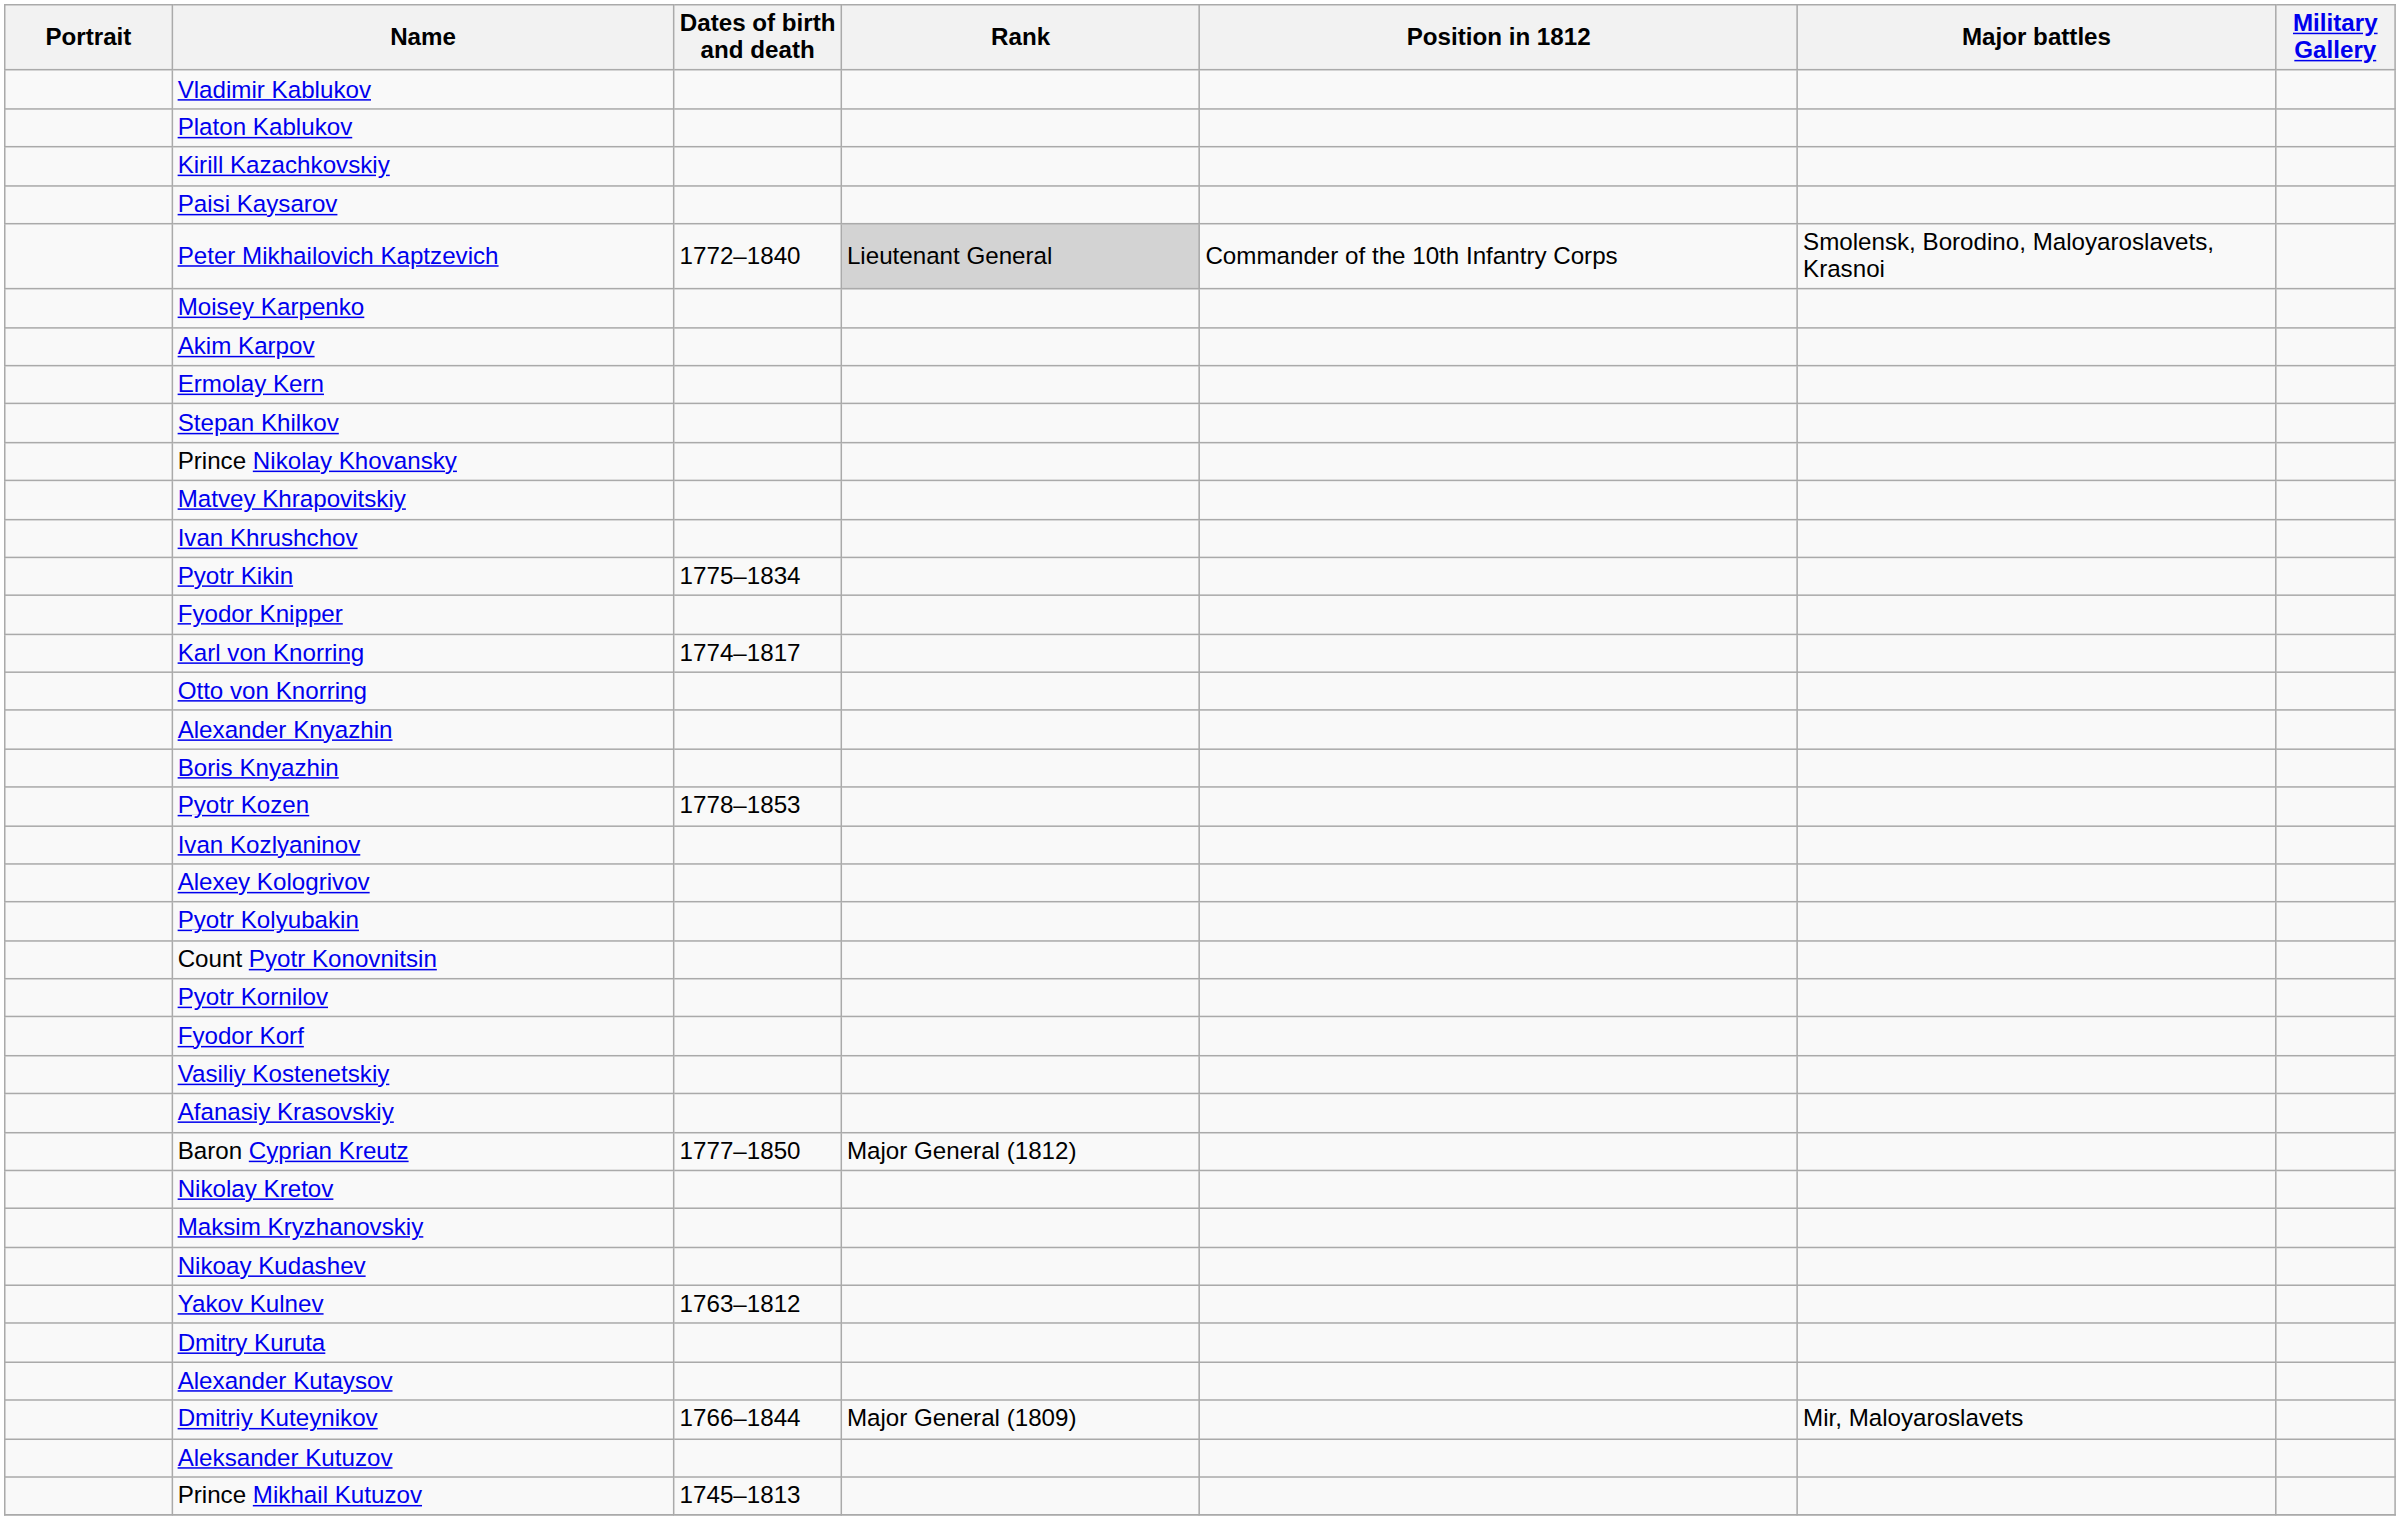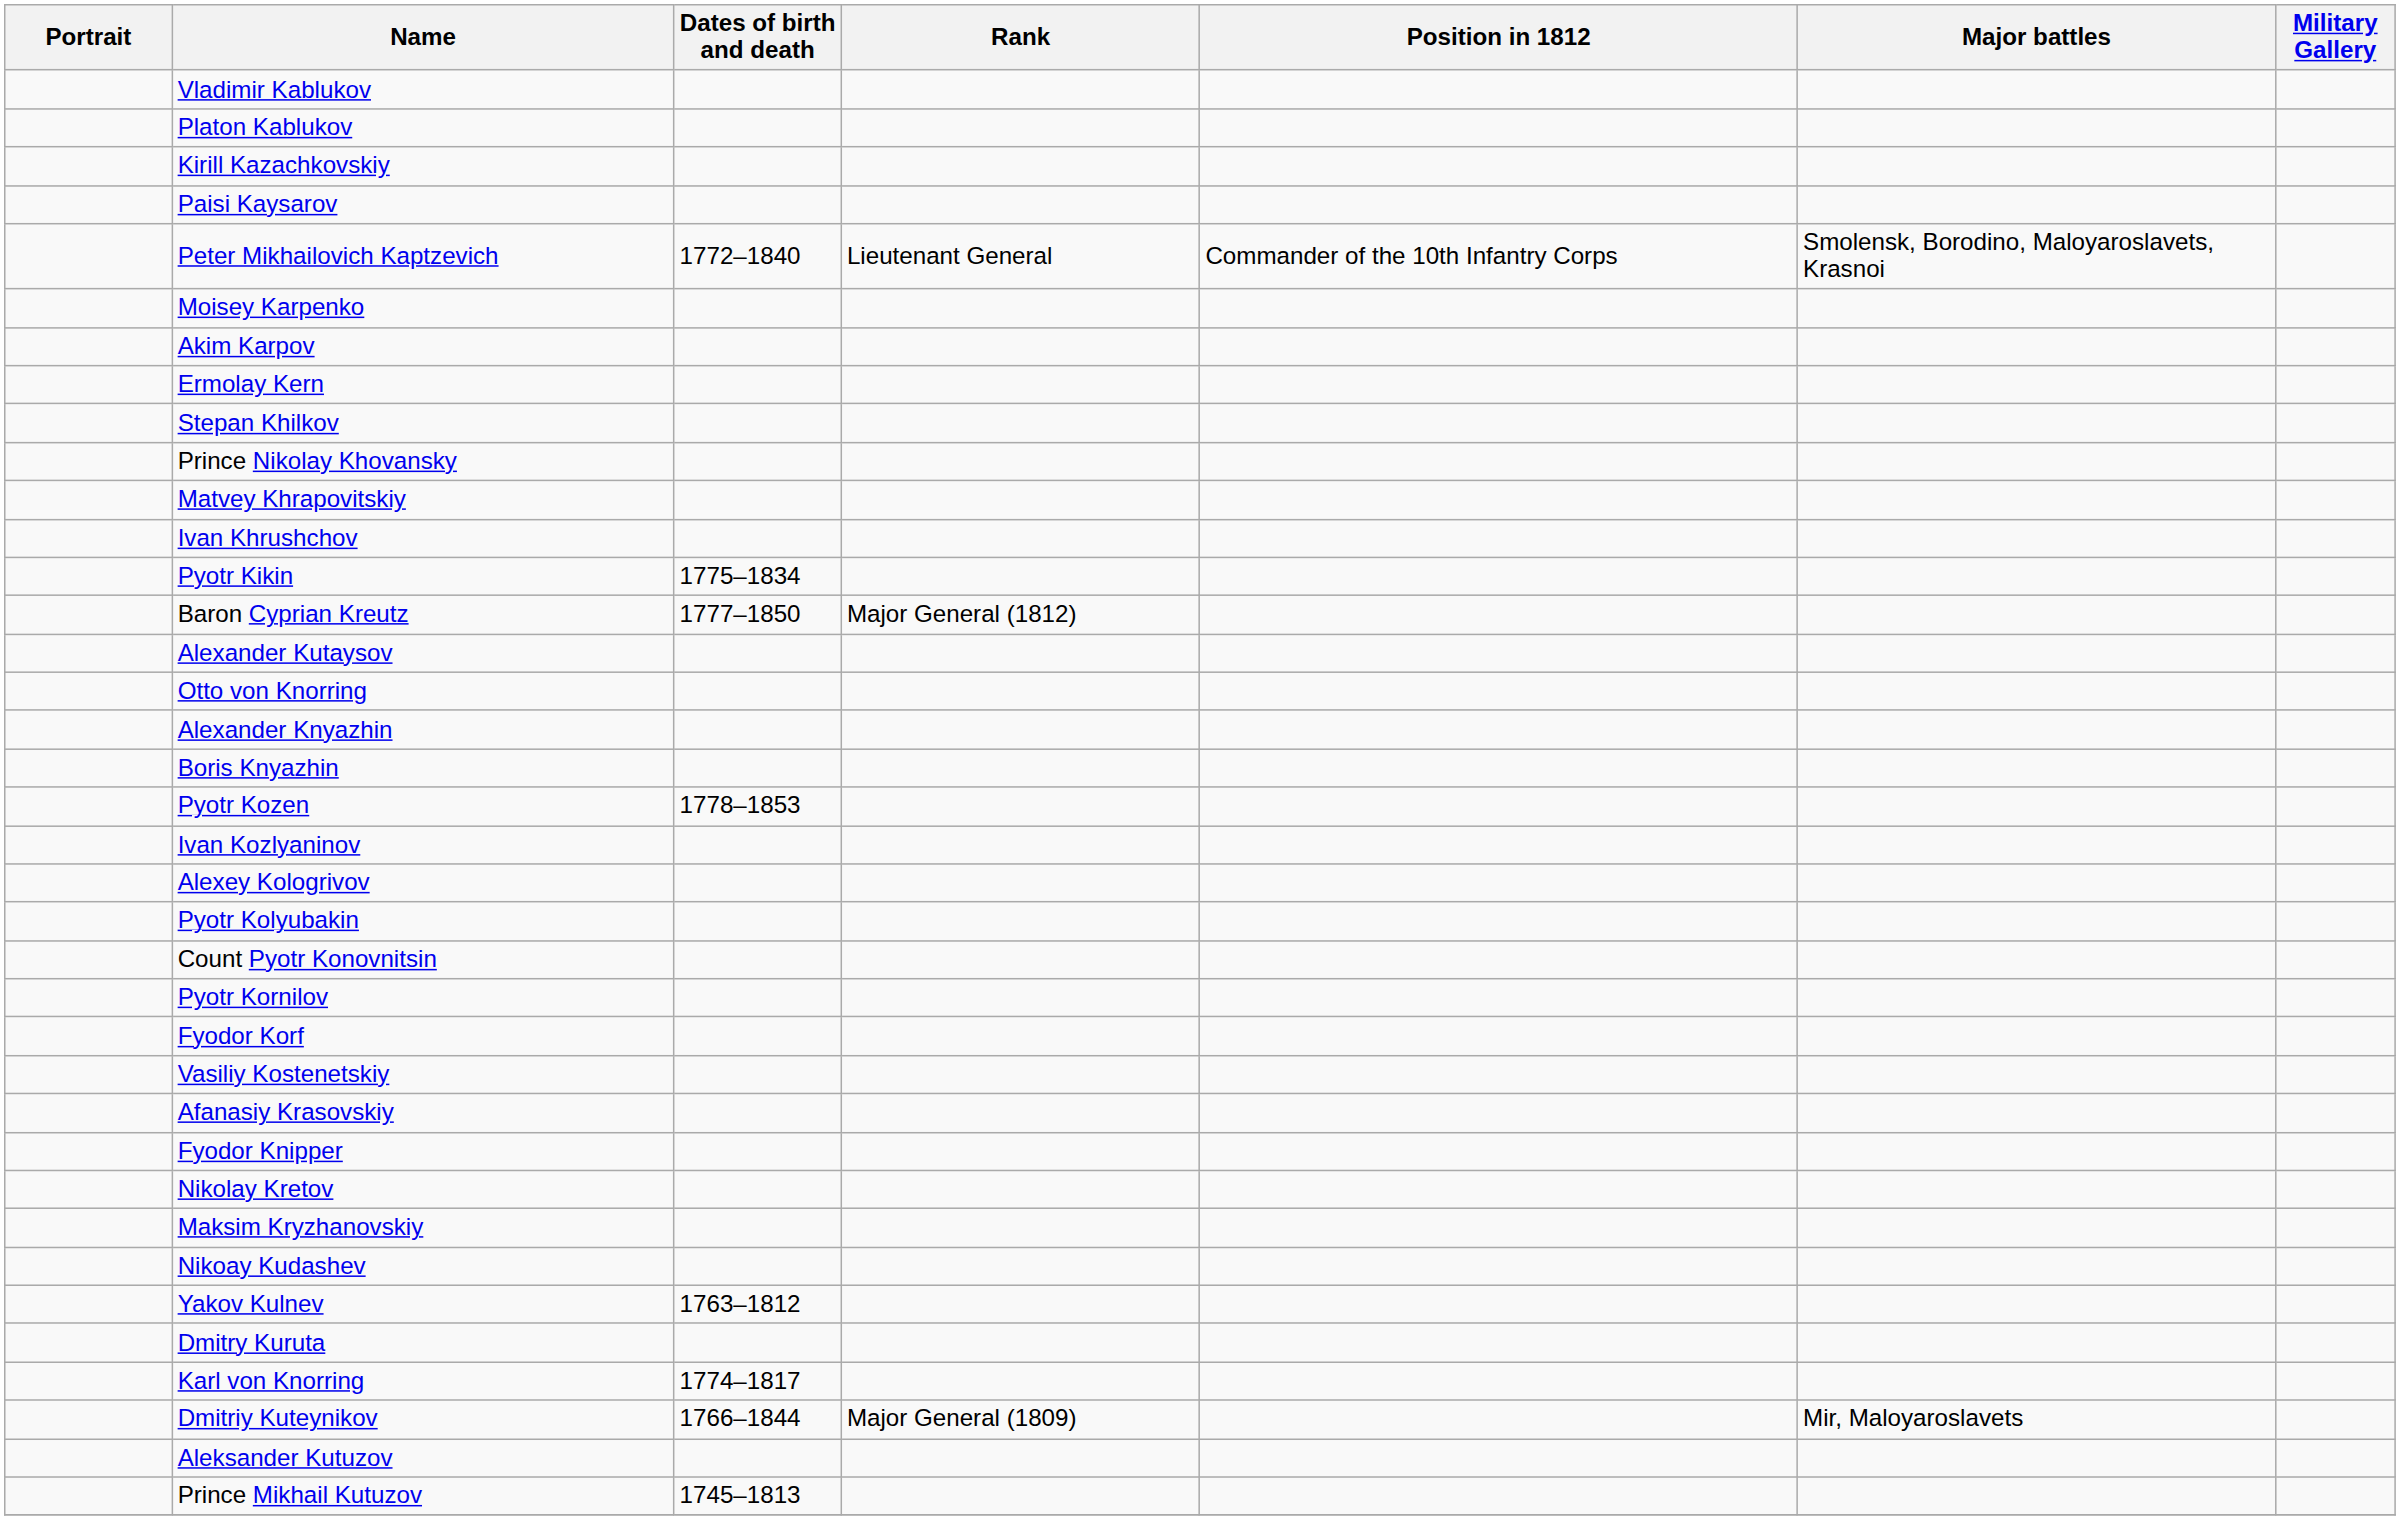Peter Mikhailovich Kaptzevich | Rank: lightgrey background -> no background
rows swapped: Fyodor Knipper <-> Baron Cyprian Kreutz
rows swapped: Karl von Knorring <-> Alexander Kutaysov
